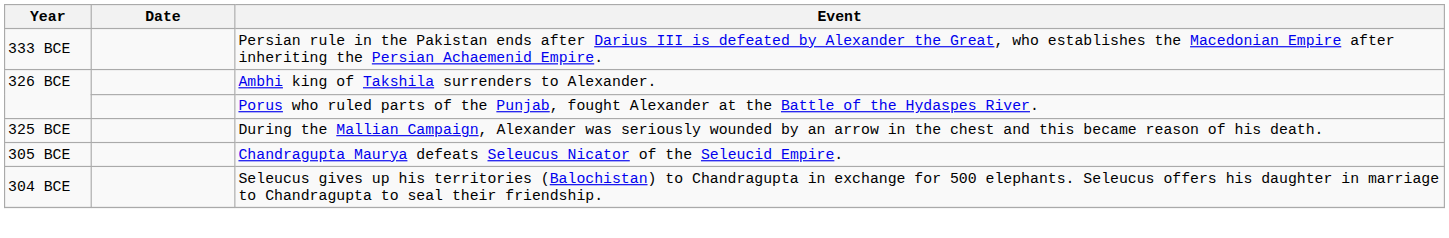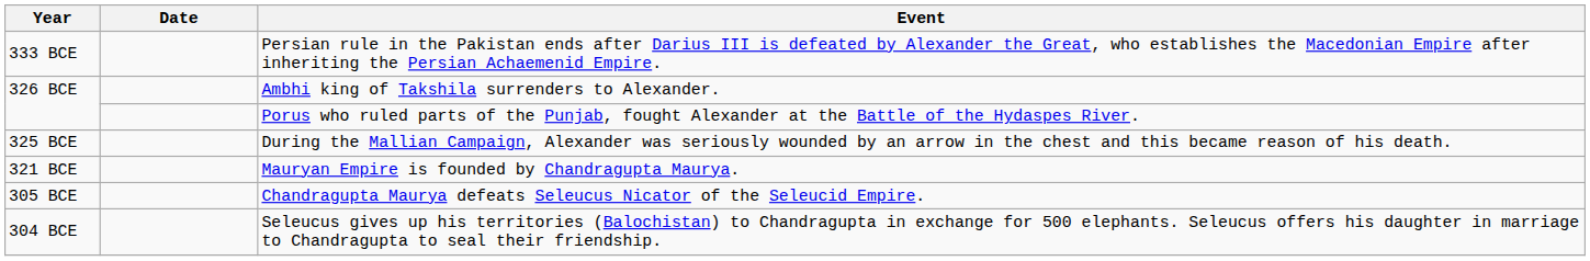+ row: 321 BCE | Mauryan Empire is founded by Chandragupta Maurya.
